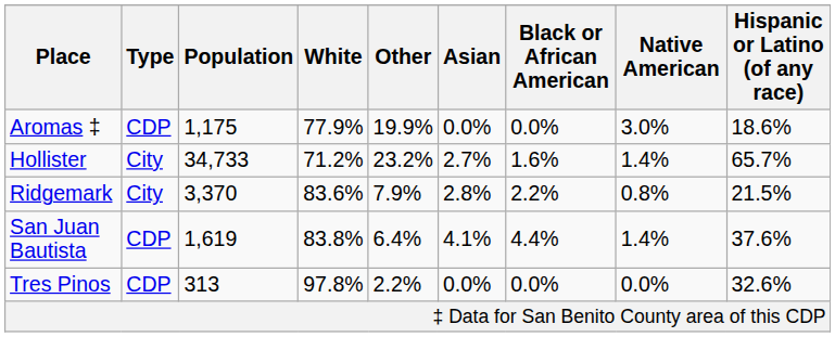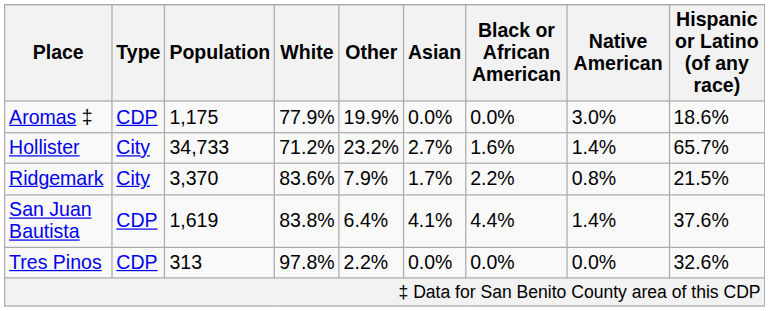Ridgemark | Asian: 2.8% -> 1.7%
